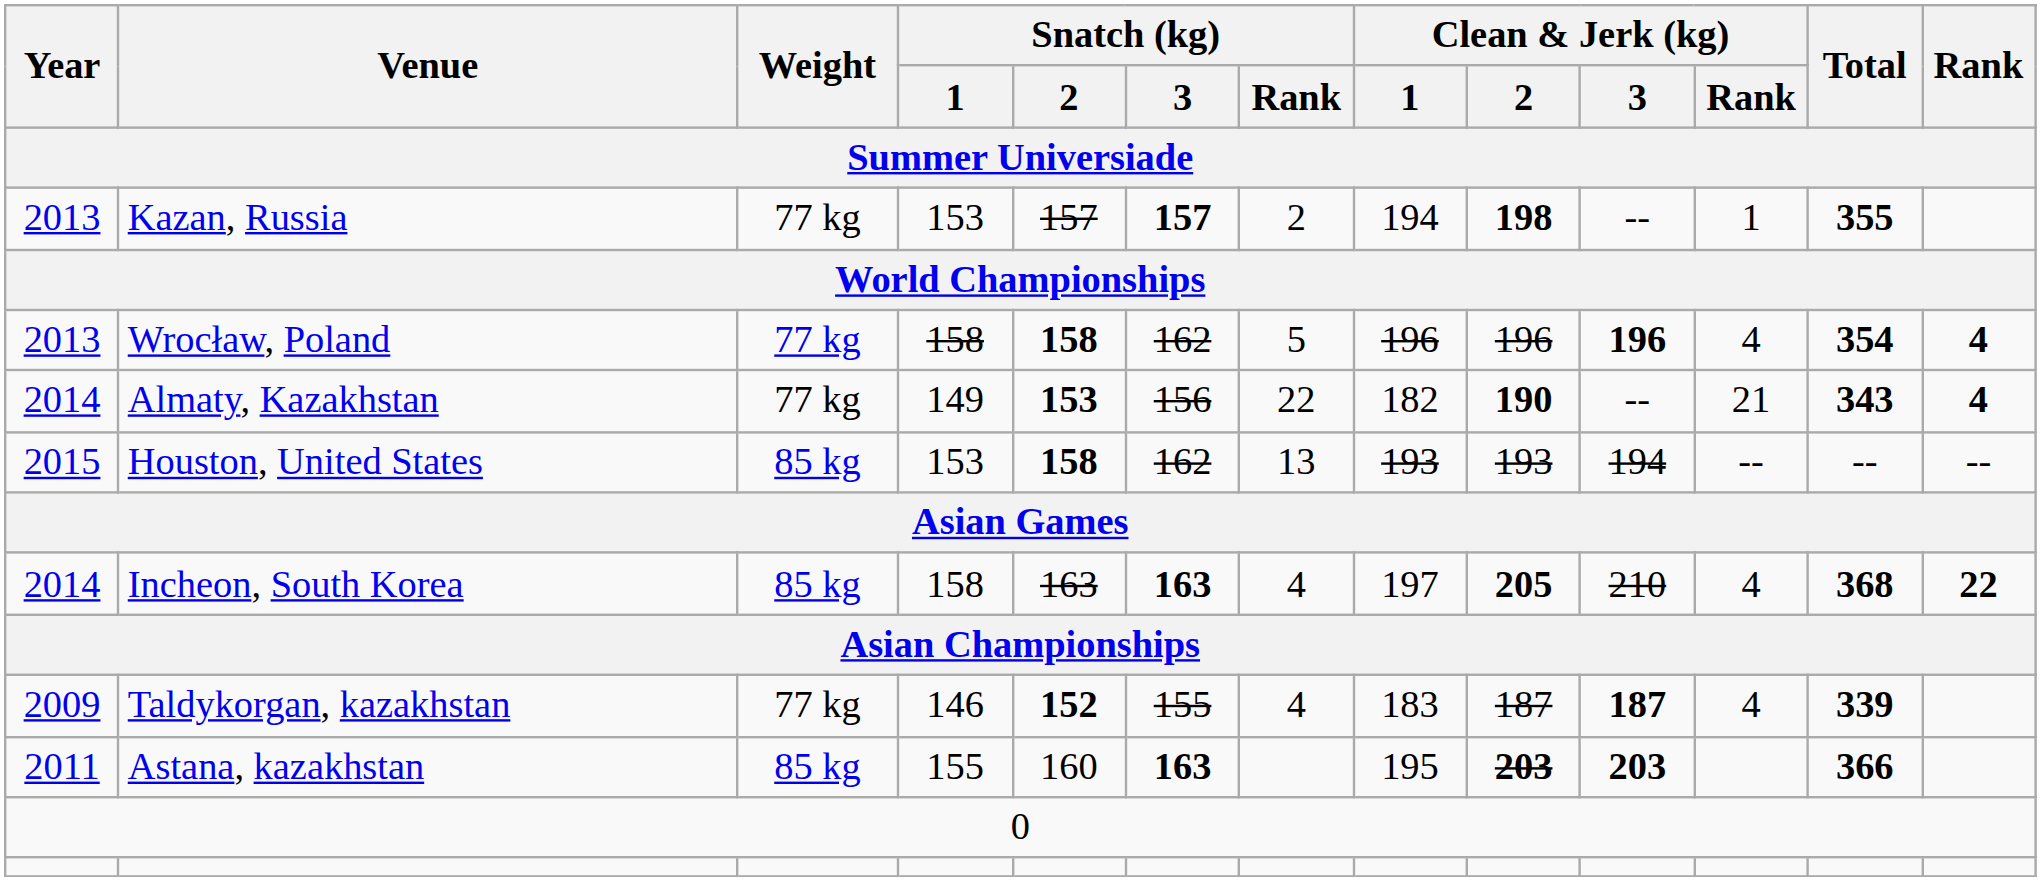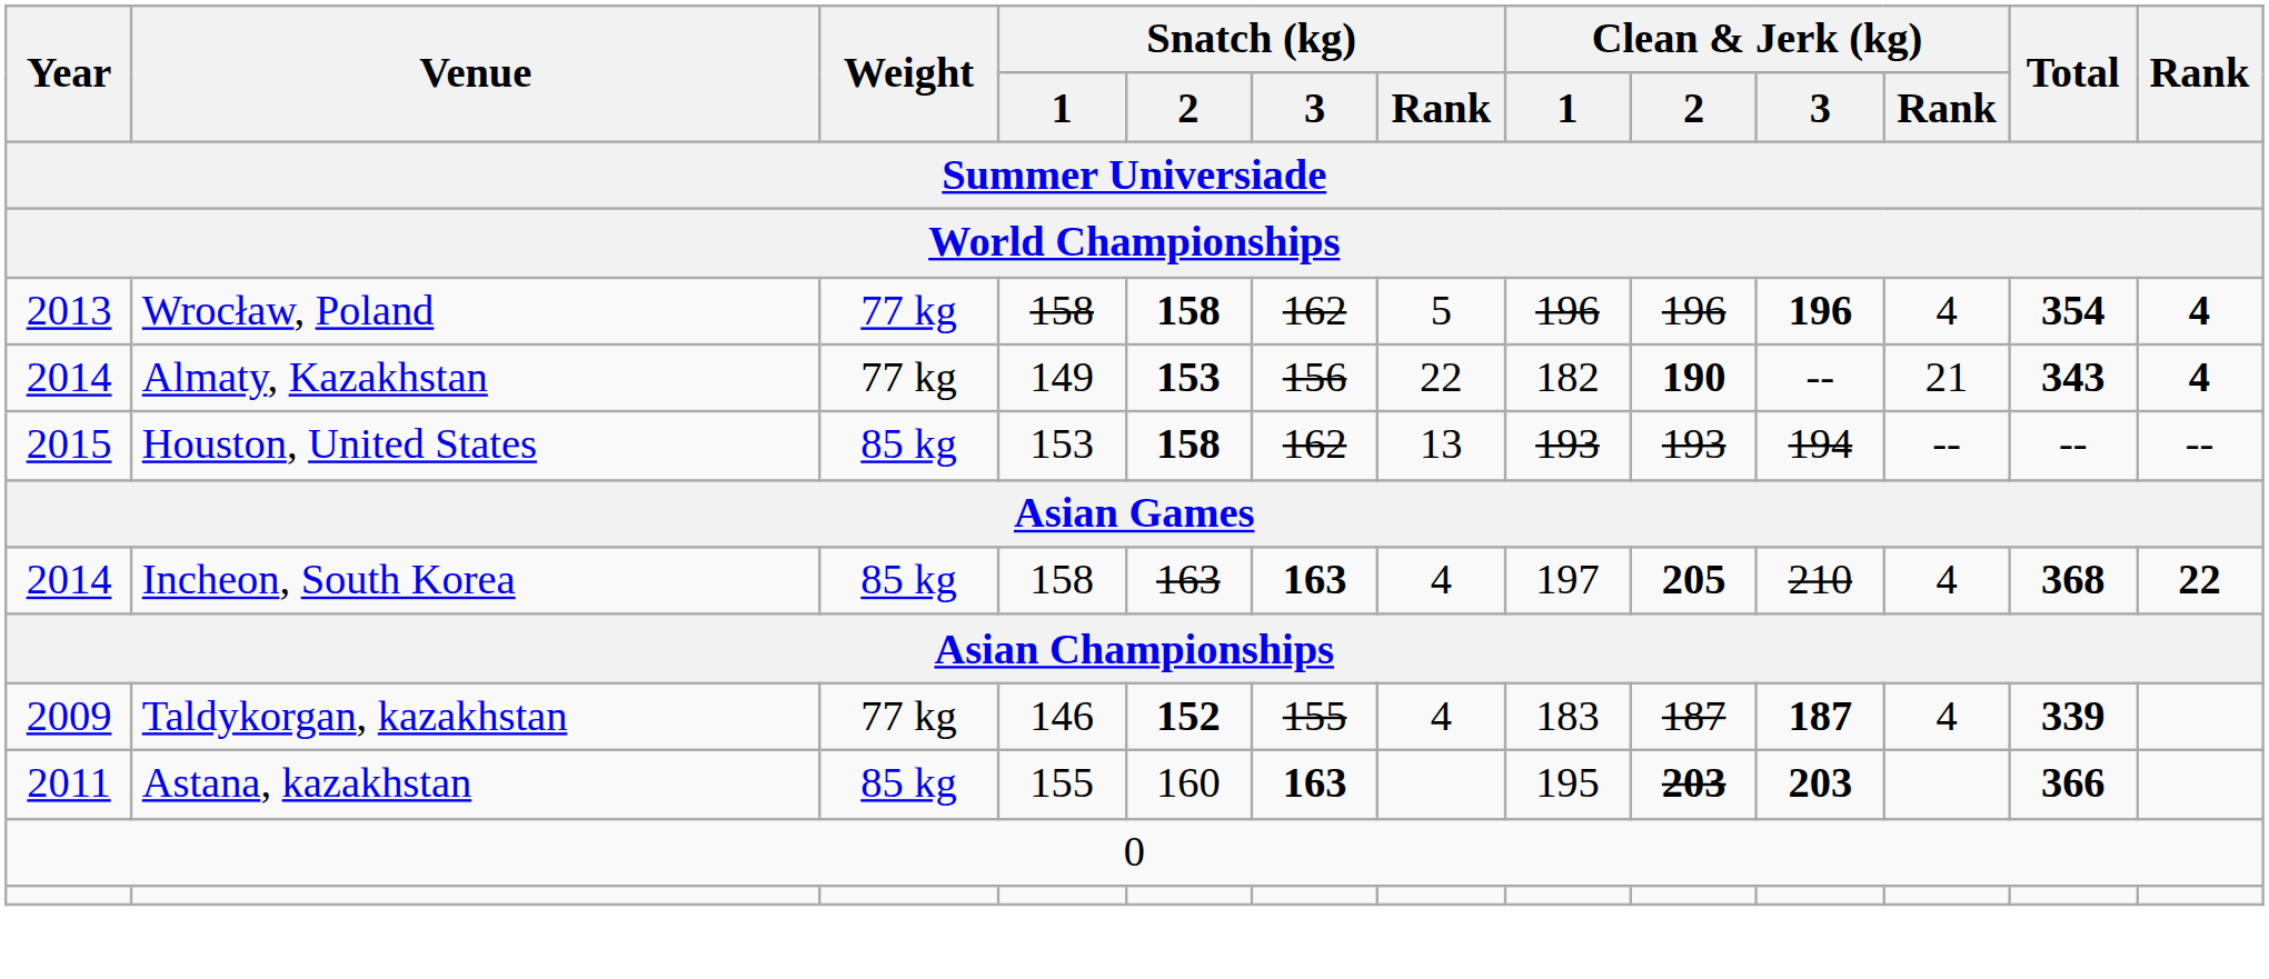- row: 2013 | Kazan, Russia | 77 kg | 153 | 157 | 157 | 2 | 194 | 198 | -- | 1 | 355
